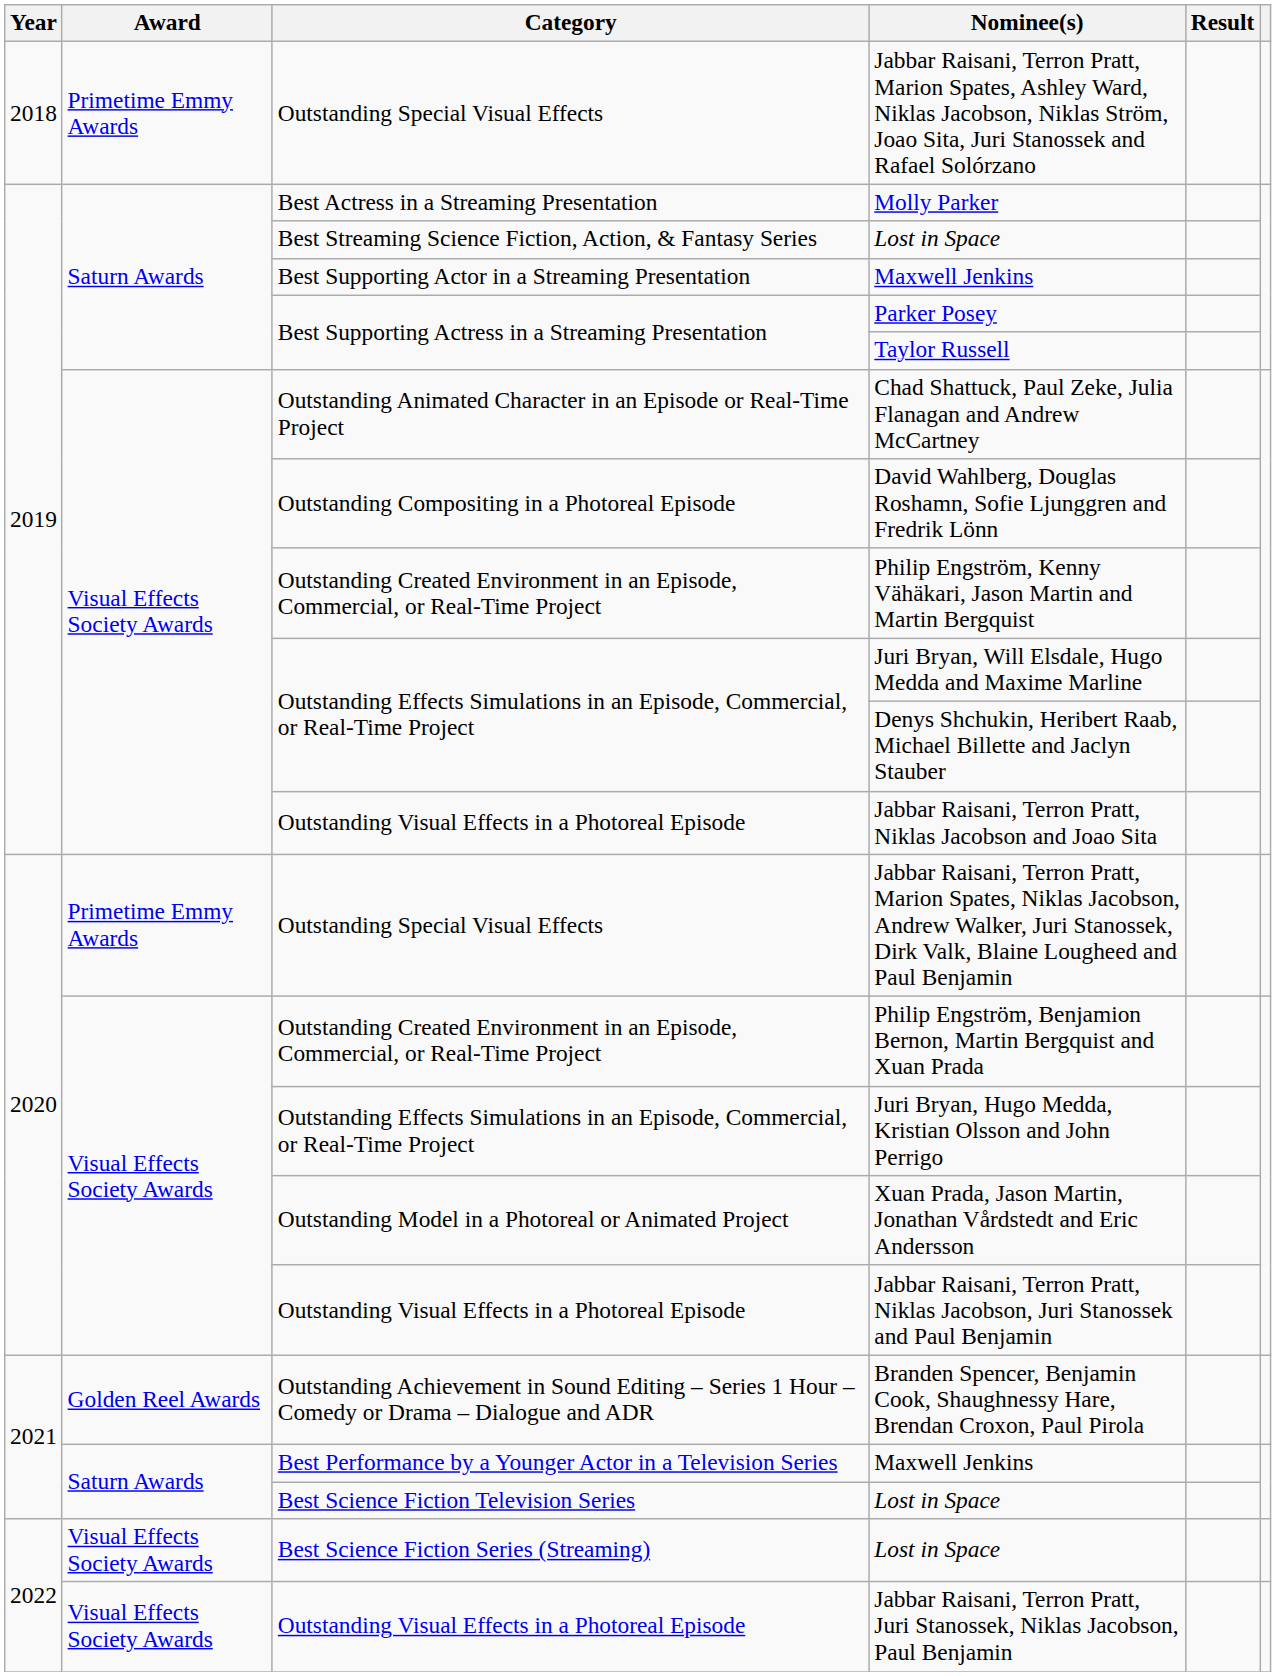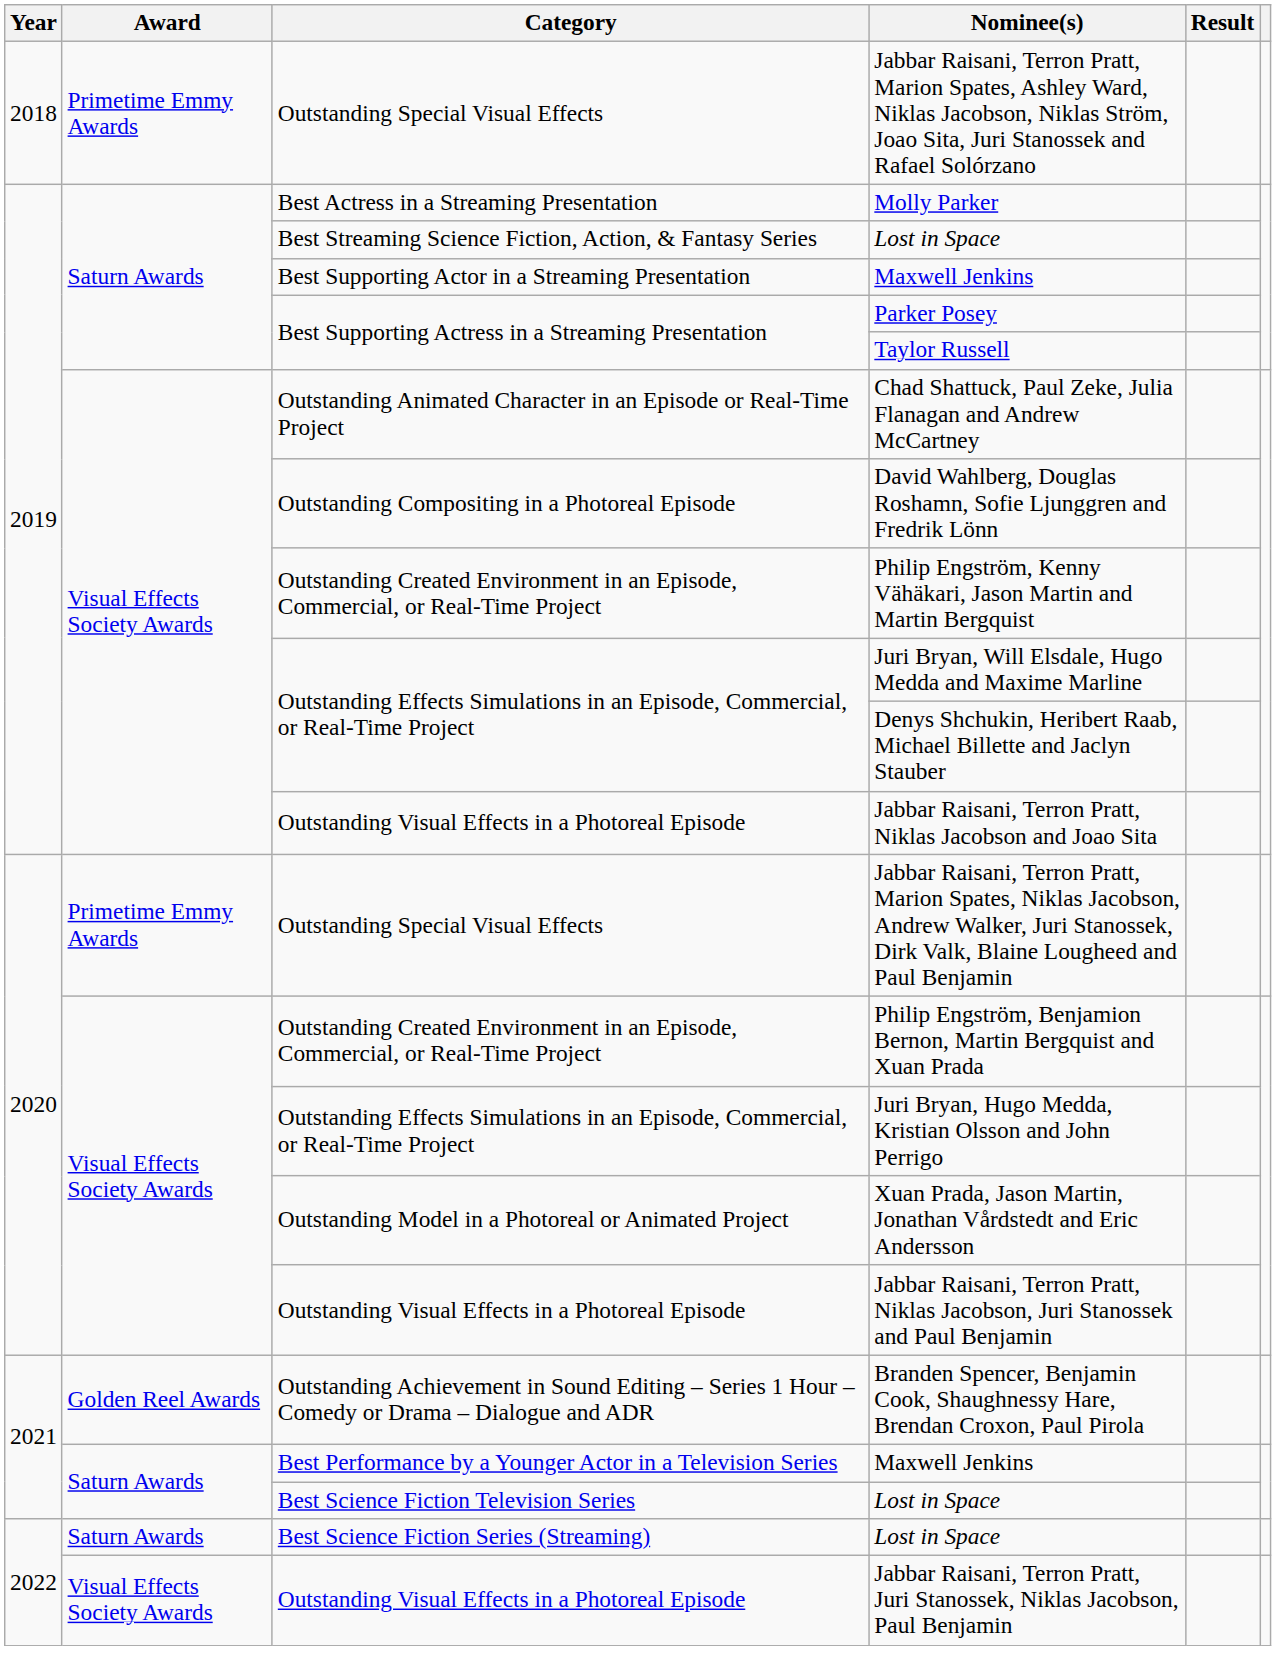Best Science Fiction Series (Streaming) / Lost in Space | Award: Visual Effects Society Awards -> Saturn Awards
